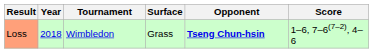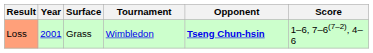columns swapped: Tournament <-> Surface
Loss | Year: 2018 -> 2001
